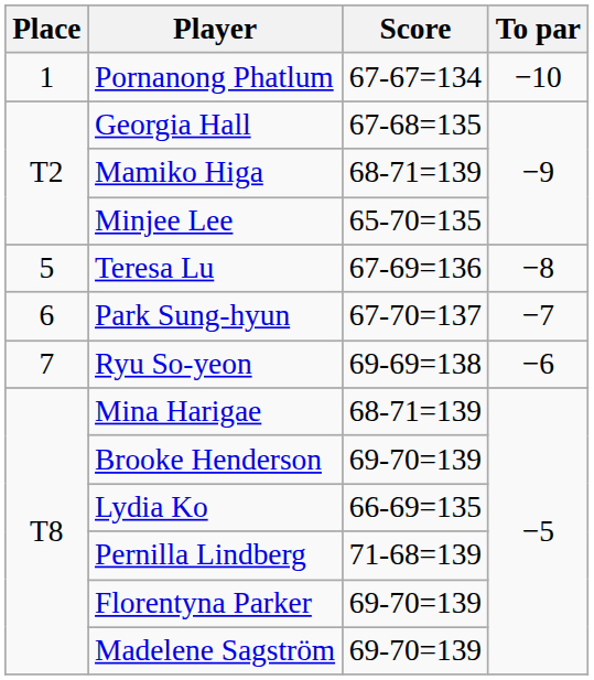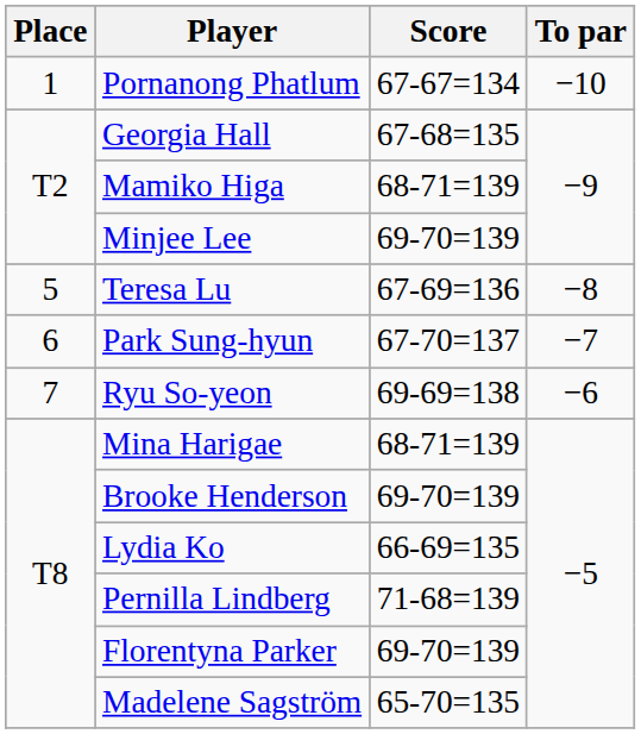Minjee Lee | Score: 65-70=135 -> 69-70=139
Madelene Sagström | Score: 69-70=139 -> 65-70=135
